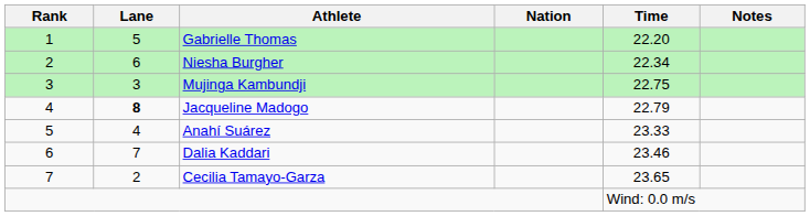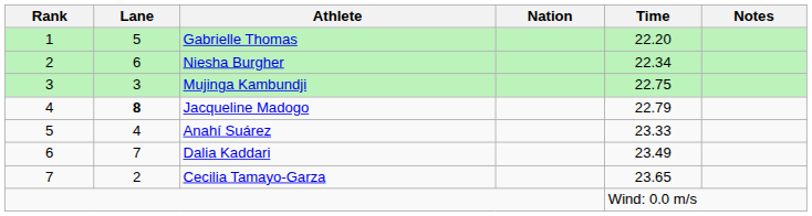Dalia Kaddari | Time: 23.46 -> 23.49
